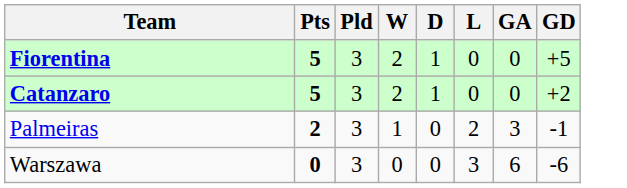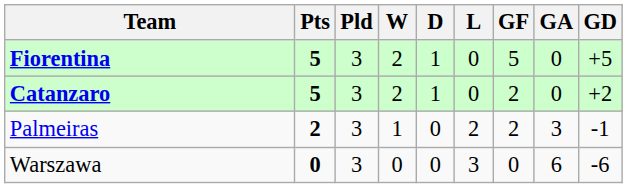+ column: GF | 5 | 2 | 2 | 0
